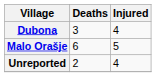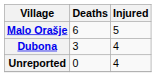rows swapped: Dubona <-> Malo Orašje
Unreported | Deaths: 2 -> 0
